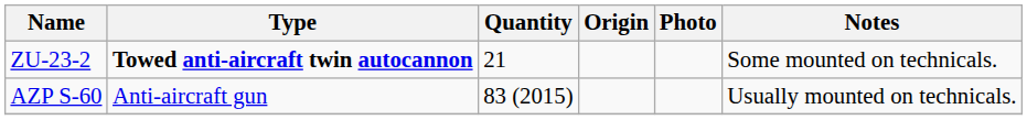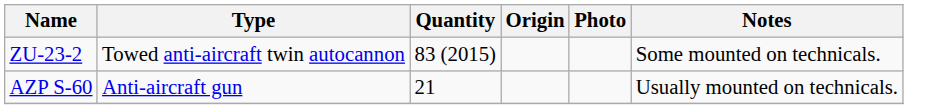ZU-23-2 | Type: bold -> normal
ZU-23-2 | Quantity: 21 -> 83 (2015)
AZP S-60 | Quantity: 83 (2015) -> 21
